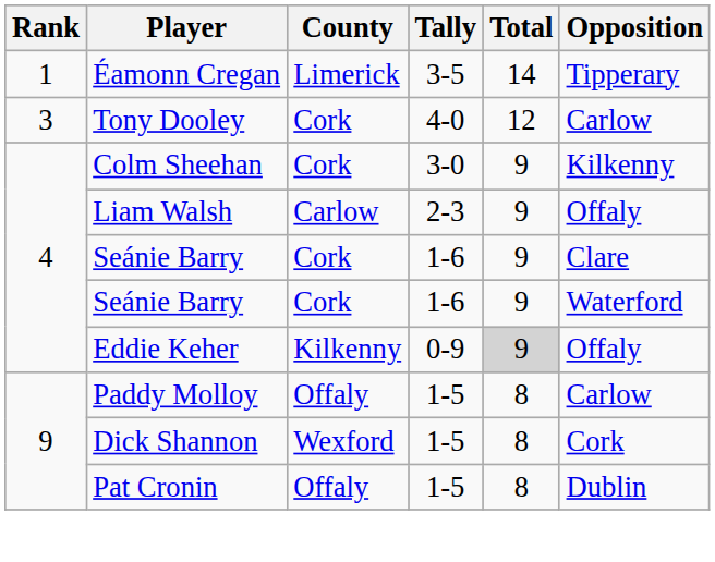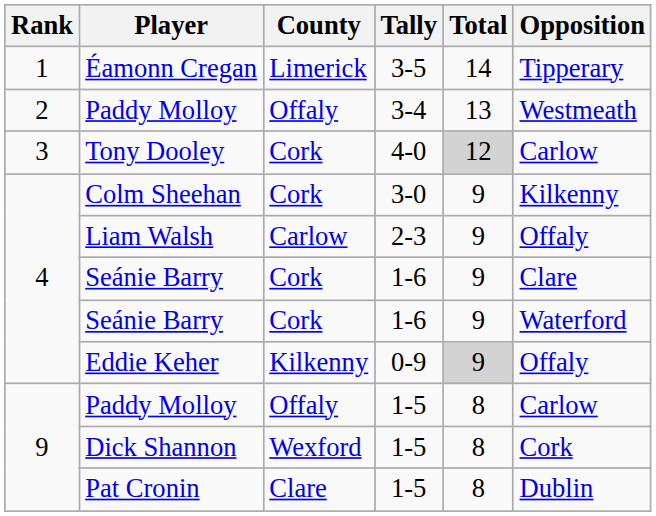+ row: 2 | Paddy Molloy | Offaly | 3-4 | 13 | Westmeath
Tony Dooley | Total: no background -> lightgrey background
Pat Cronin | County: Offaly -> Clare
